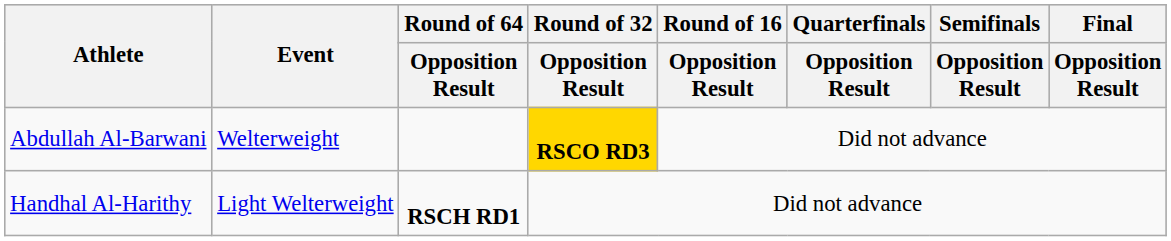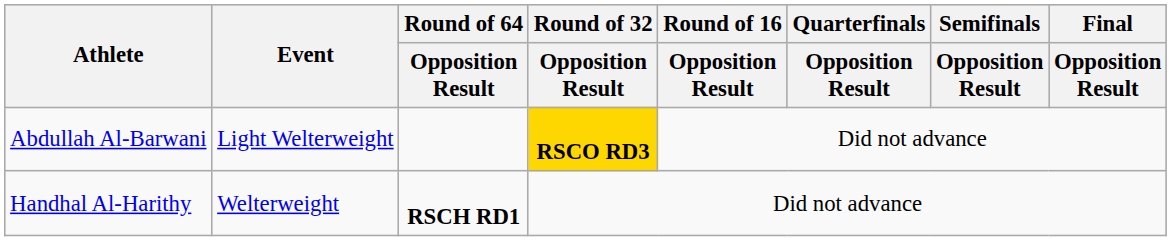Abdullah Al-Barwani | Event: Welterweight -> Light Welterweight
Handhal Al-Harithy | Event: Light Welterweight -> Welterweight
